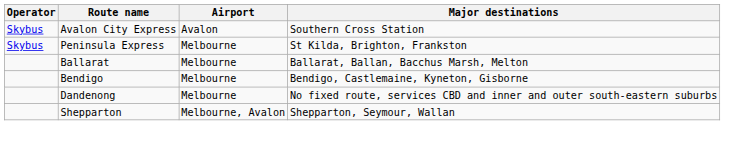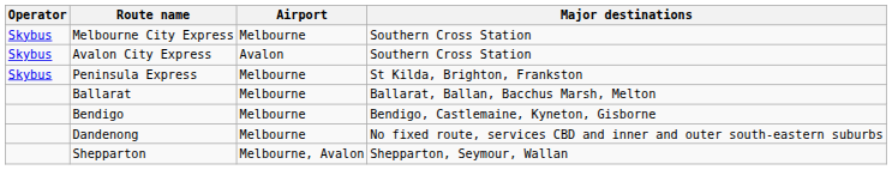+ row: Skybus | Melbourne City Express | Melbourne | Southern Cross Station
